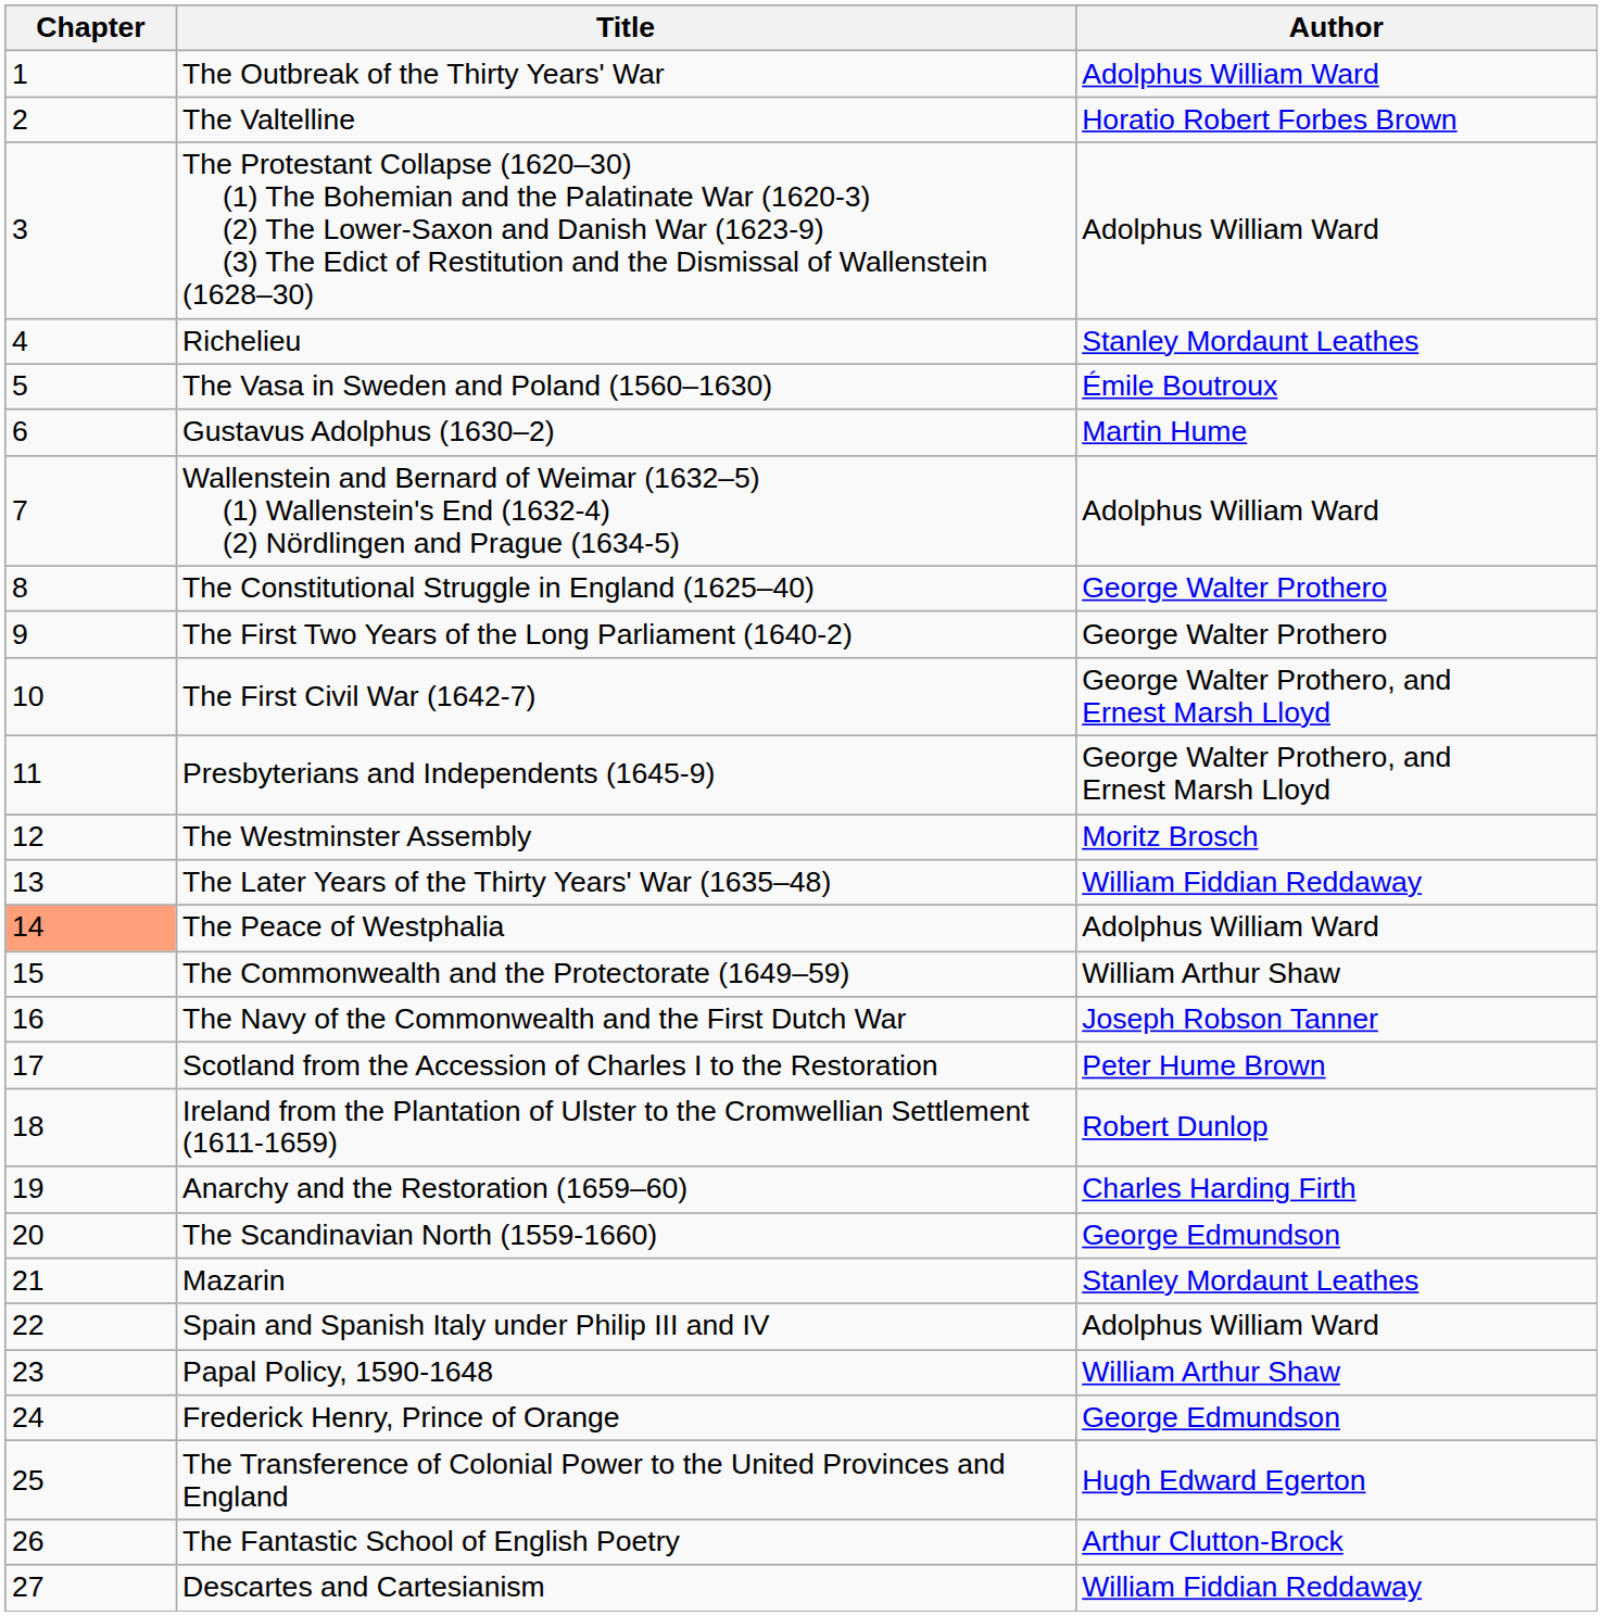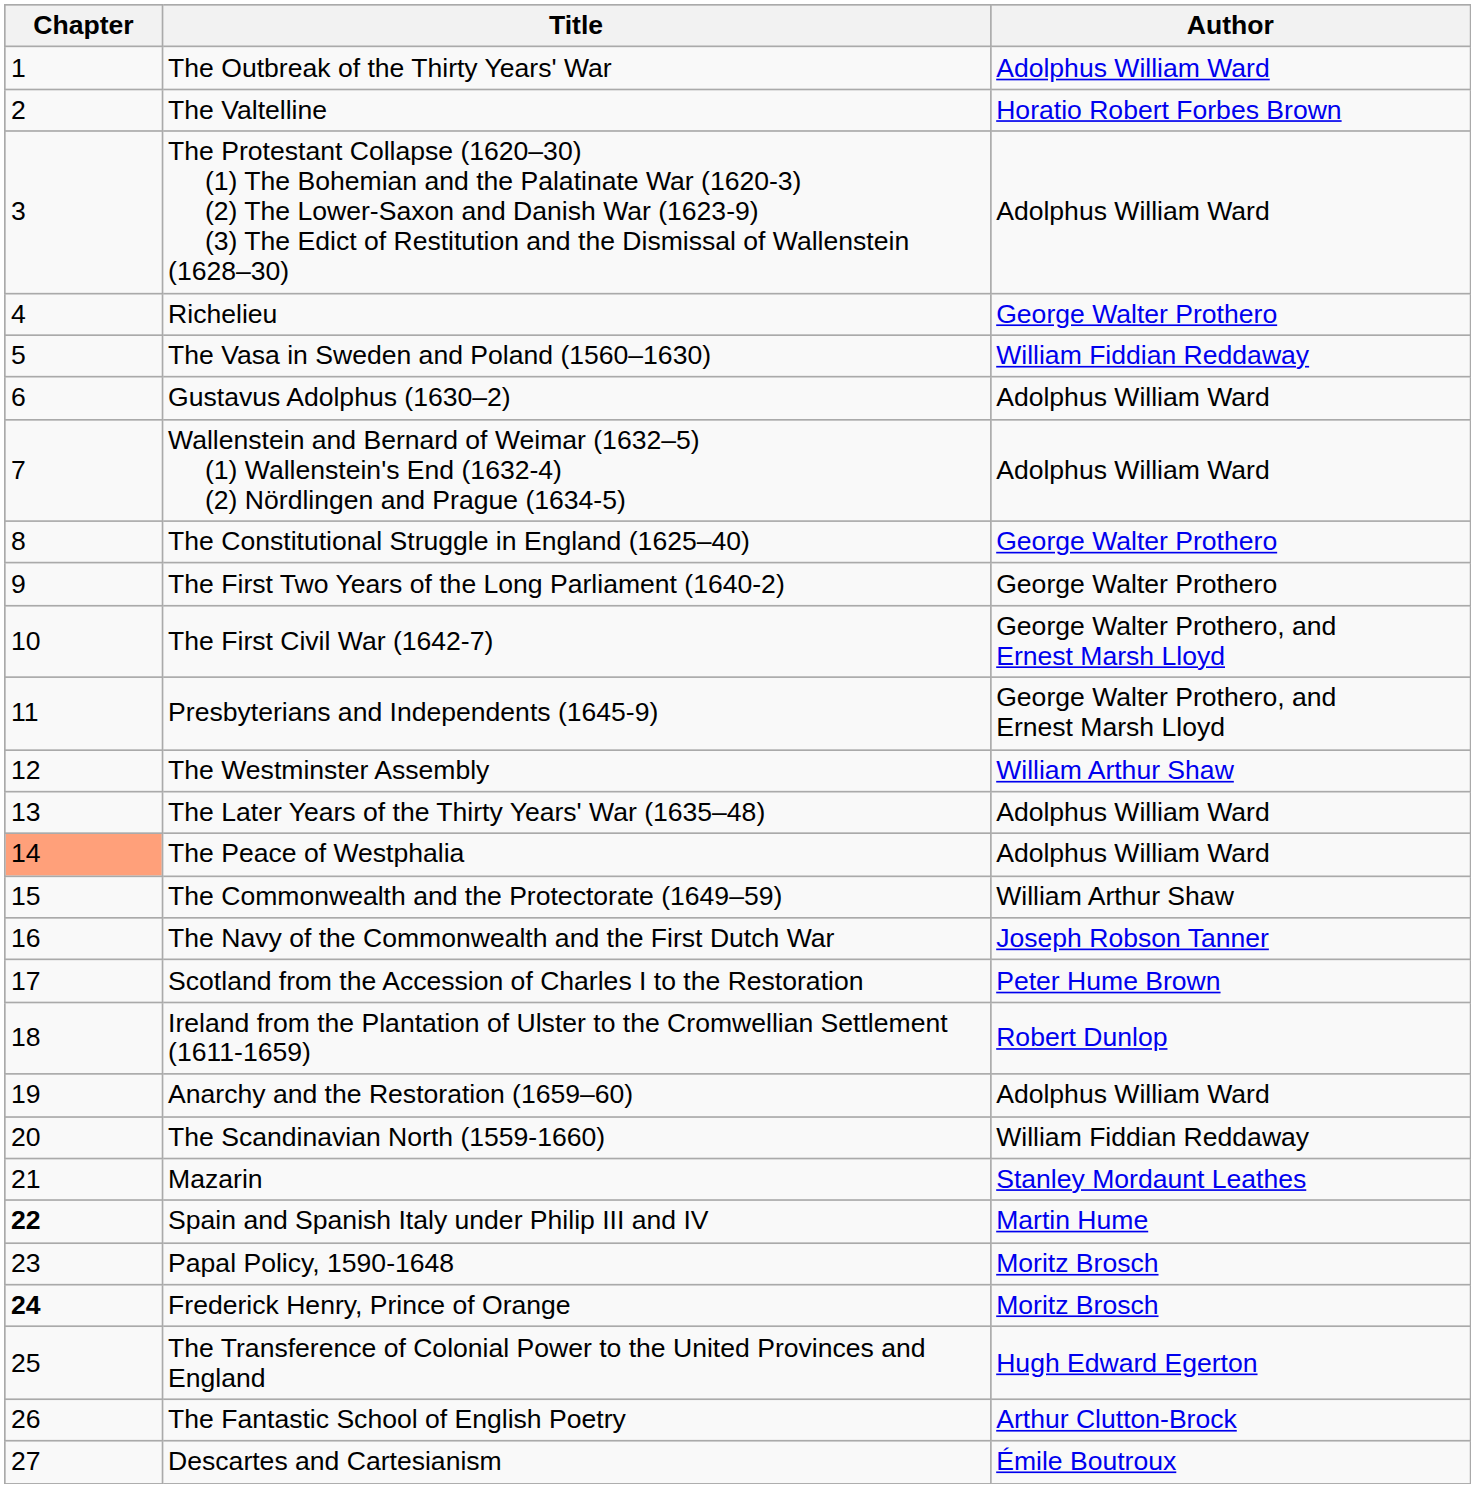Richelieu | Author: Stanley Mordaunt Leathes -> George Walter Prothero
The Vasa in Sweden and Poland (1560–1630) | Author: Émile Boutroux -> William Fiddian Reddaway
Gustavus Adolphus (1630–2) | Author: Martin Hume -> Adolphus William Ward
The Westminster Assembly | Author: Moritz Brosch -> William Arthur Shaw
The Later Years of the Thirty Years' War (1635–48) | Author: William Fiddian Reddaway -> Adolphus William Ward
Anarchy and the Restoration (1659–60) | Author: Charles Harding Firth -> Adolphus William Ward
The Scandinavian North (1559-1660) | Author: George Edmundson -> William Fiddian Reddaway
Spain and Spanish Italy under Philip III and IV | Chapter: normal -> bold
Spain and Spanish Italy under Philip III and IV | Author: Adolphus William Ward -> Martin Hume
Papal Policy, 1590-1648 | Author: William Arthur Shaw -> Moritz Brosch
Frederick Henry, Prince of Orange | Chapter: normal -> bold
Frederick Henry, Prince of Orange | Author: George Edmundson -> Moritz Brosch
Descartes and Cartesianism | Author: William Fiddian Reddaway -> Émile Boutroux
